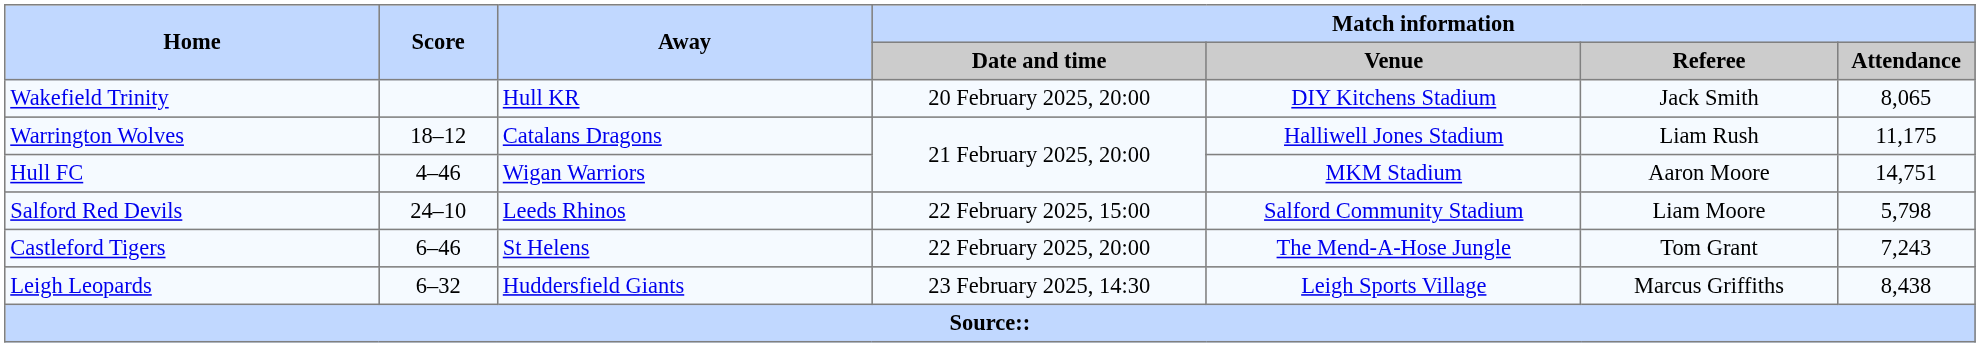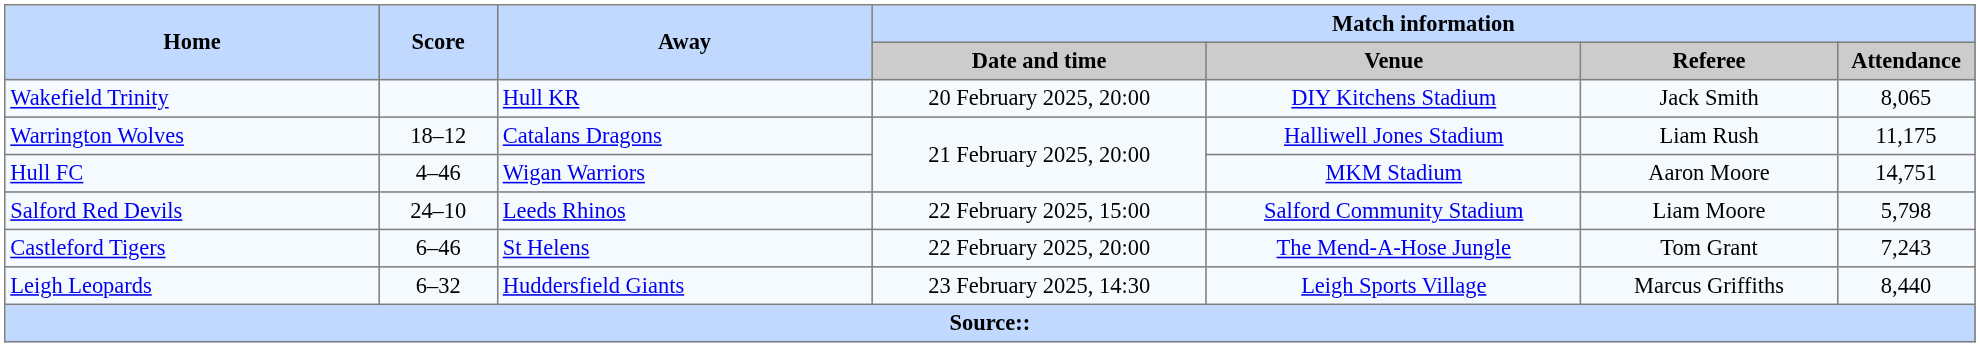Leigh Leopards | Match information / Attendance: 8,438 -> 8,440
